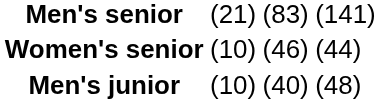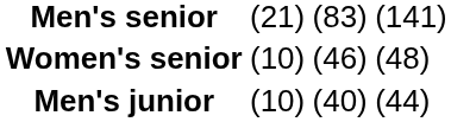Women's senior | column 4: (44) -> (48)
Men's junior | column 4: (48) -> (44)
